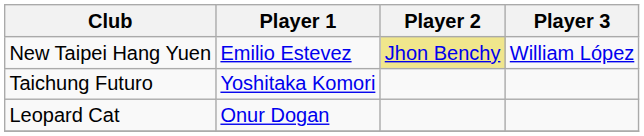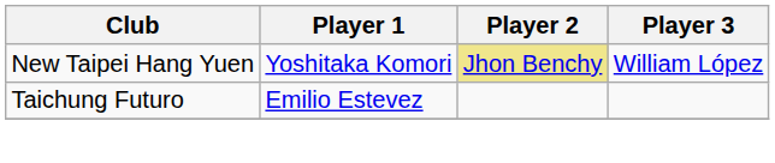New Taipei Hang Yuen | Player 1: Emilio Estevez -> Yoshitaka Komori
Taichung Futuro | Player 1: Yoshitaka Komori -> Emilio Estevez
- row: Leopard Cat | Onur Dogan
